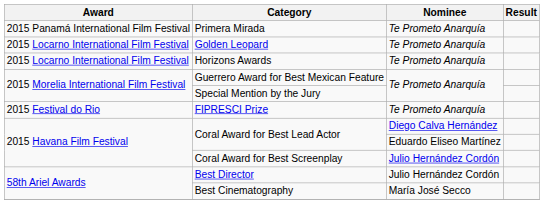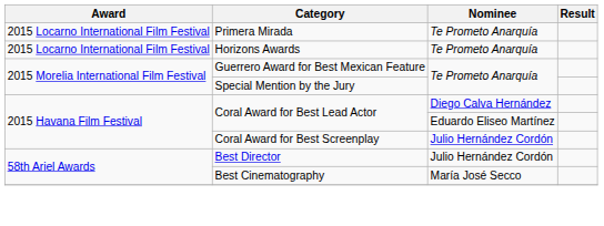Primera Mirada | Award: 2015 Panamá International Film Festival -> 2015 Locarno International Film Festival
- row: 2015 Locarno International Film Festival | Golden Leopard | Te Prometo Anarquía
- row: 2015 Festival do Rio | FIPRESCI Prize | Te Prometo Anarquía
